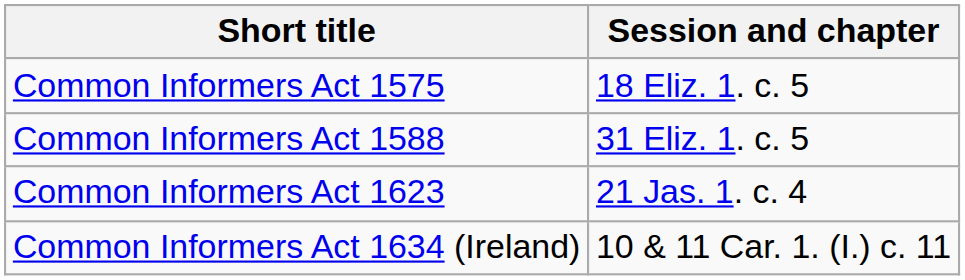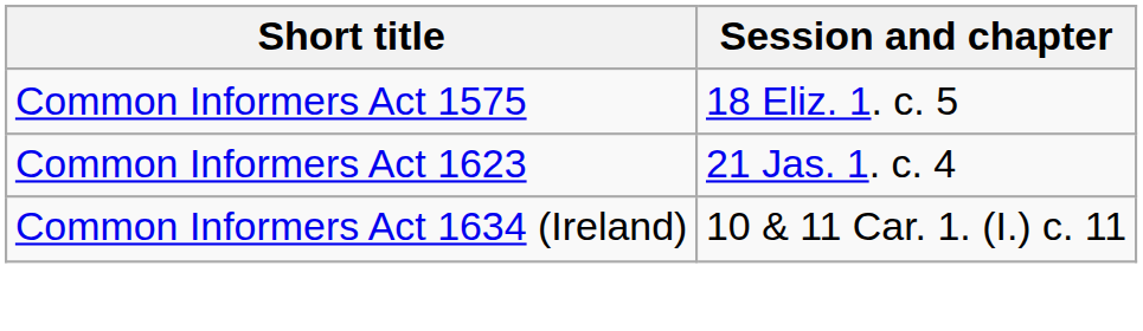- row: Common Informers Act 1588 | 31 Eliz. 1. c. 5
